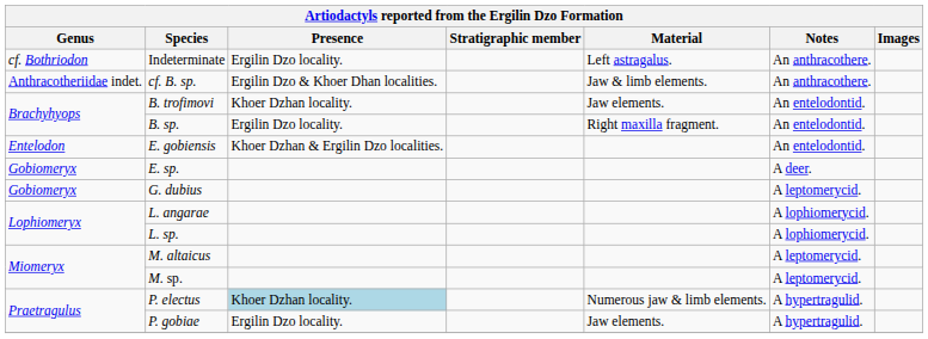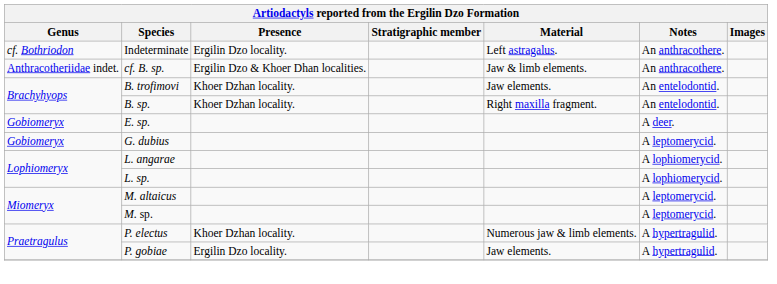B. sp. | Presence: Ergilin Dzo locality. -> Khoer Dzhan locality.
- row: Entelodon | E. gobiensis | Khoer Dzhan & Ergilin Dzo localities. | An entelodontid.
P. electus | Presence: lightblue background -> no background
